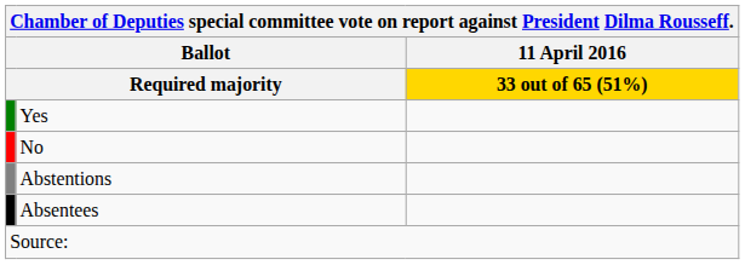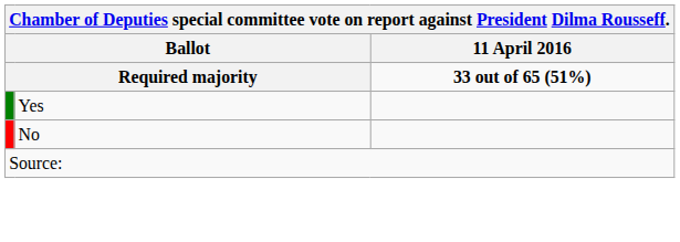Required majority | 11 April 2016: gold background -> no background
- row: Abstentions
- row: Absentees
